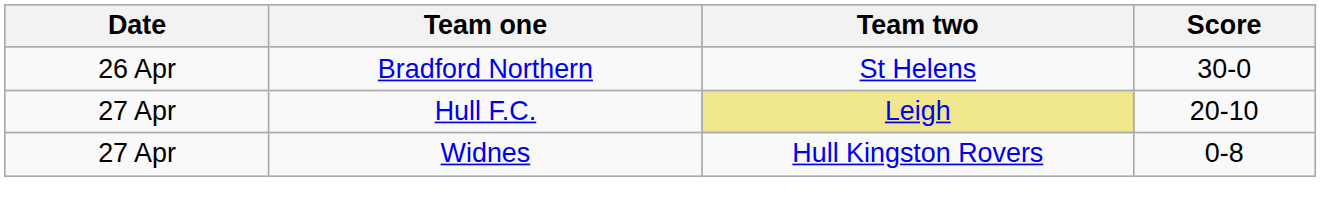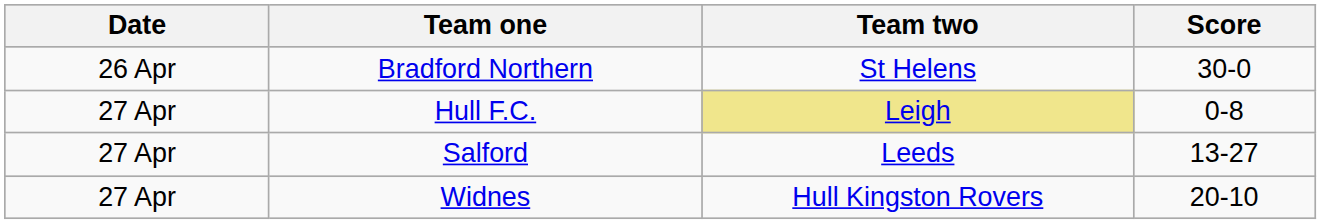Hull F.C. | Score: 20-10 -> 0-8
+ row: 27 Apr | Salford | Leeds | 13-27
Widnes | Score: 0-8 -> 20-10
